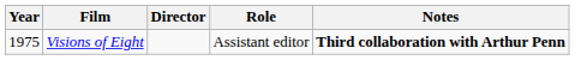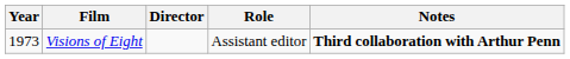Visions of Eight | Year: 1975 -> 1973
